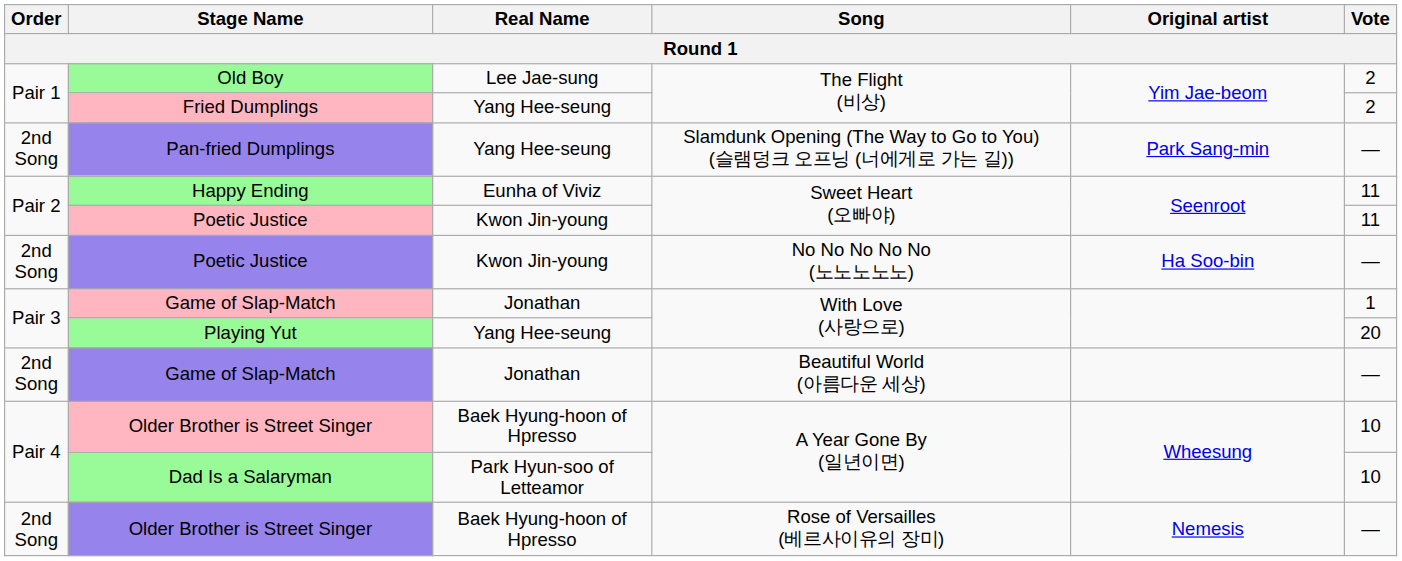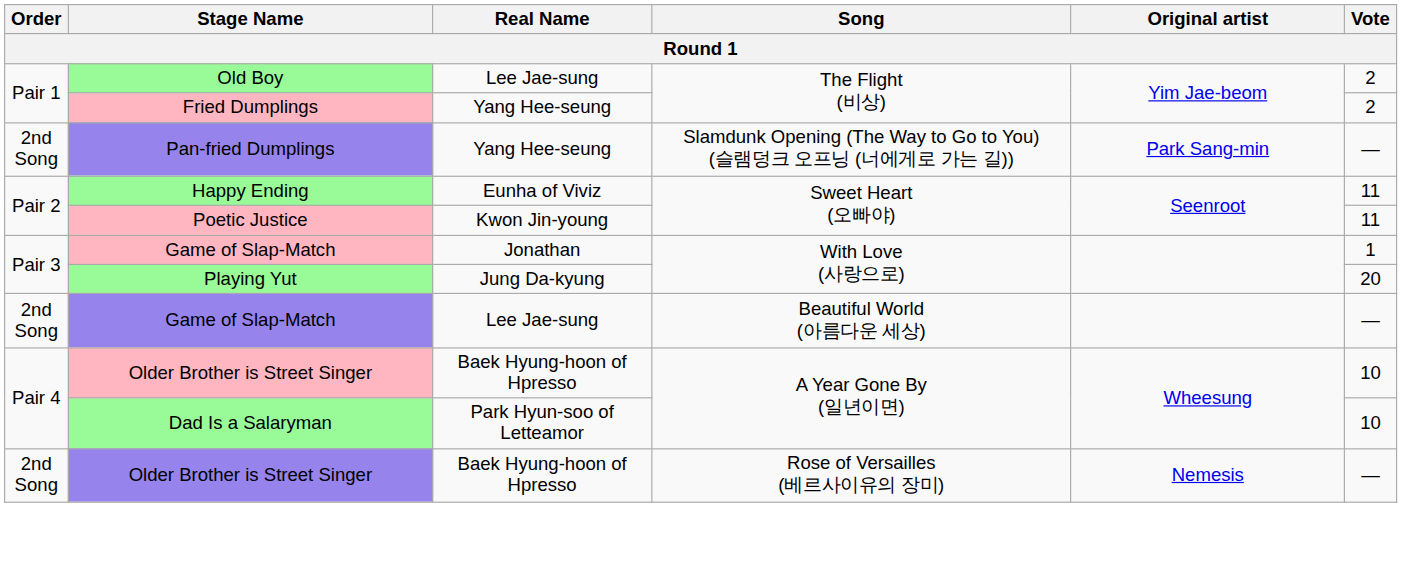- row: 2nd Song | Poetic Justice | Kwon Jin-young | No No No No No (노노노노노) | Ha Soo-bin | —
Playing Yut | Real Name: Yang Hee-seung -> Jung Da-kyung
Game of Slap-Match / Beautiful World (아름다운 세상) | Real Name: Jonathan -> Lee Jae-sung
